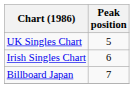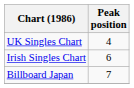UK Singles Chart | Peak position: 5 -> 4
